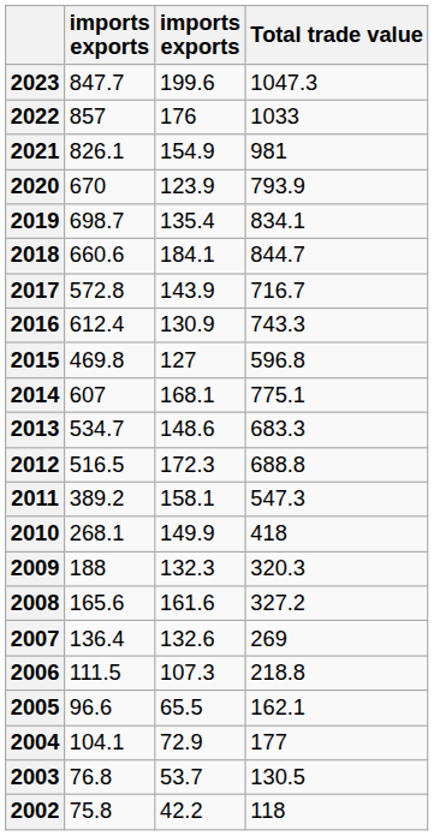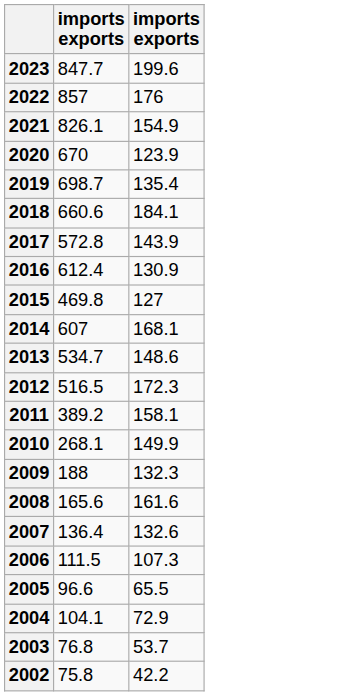- column: Total trade value | 1047.3 | 1033 | 981 | 793.9 | 834.1 | 844.7 | 716.7 | 743.3 | 596.8 | 775.1 | 683.3 | 688.8 | 547.3 | 418 | 320.3 | 327.2 | 269 | 218.8 | 162.1 | 177 | 130.5 | 118
